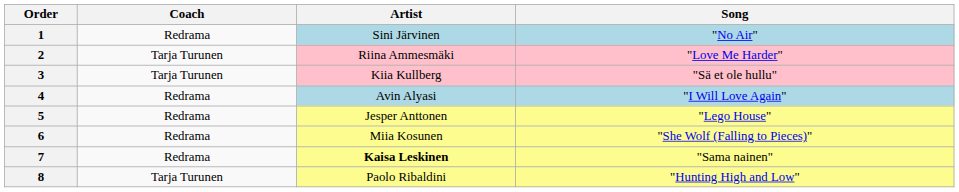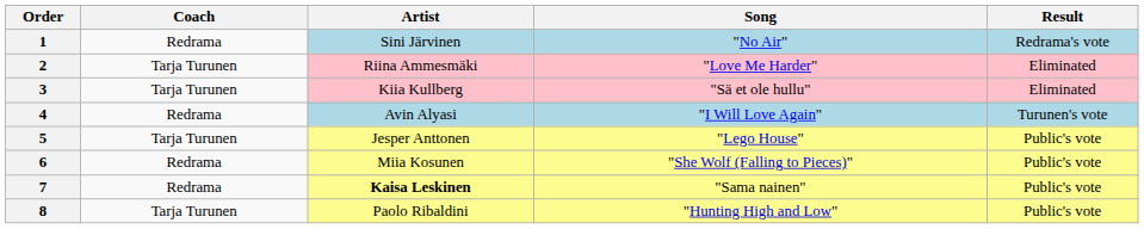+ column: Result | Redrama's vote | Eliminated | Eliminated | Turunen's vote | Public's vote | Public's vote | Public's vote | Public's vote
5 | Coach: Redrama -> Tarja Turunen
